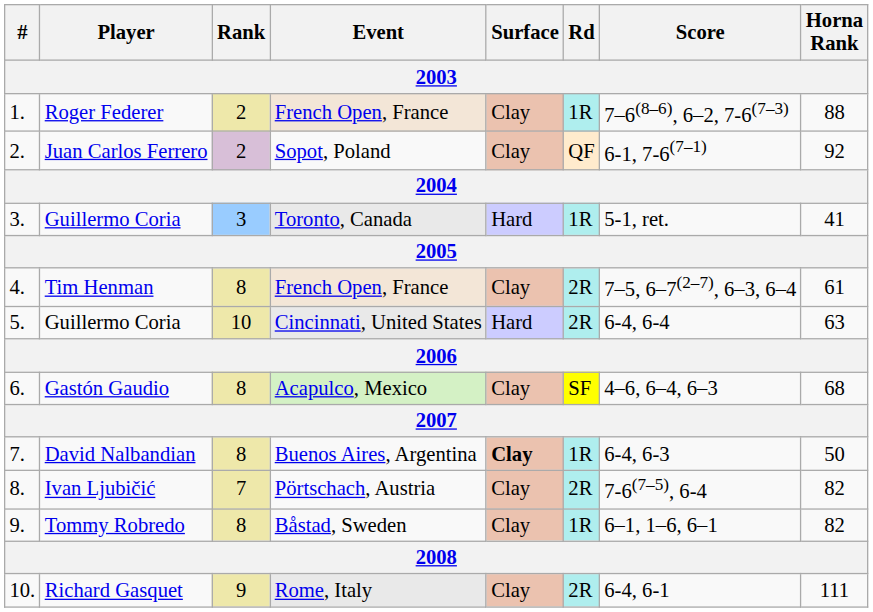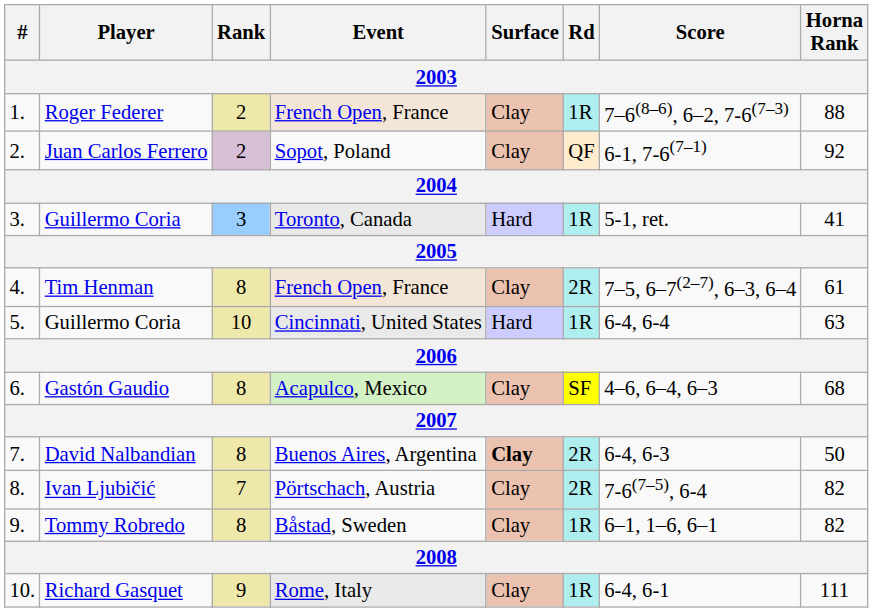Guillermo Coria / Cincinnati, United States | Rd: 2R -> 1R
David Nalbandian | Rd: 1R -> 2R
Richard Gasquet | Rd: 2R -> 1R
